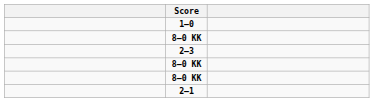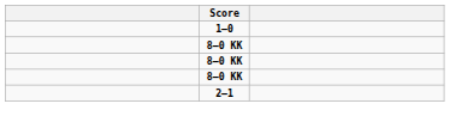- row: 2–3
